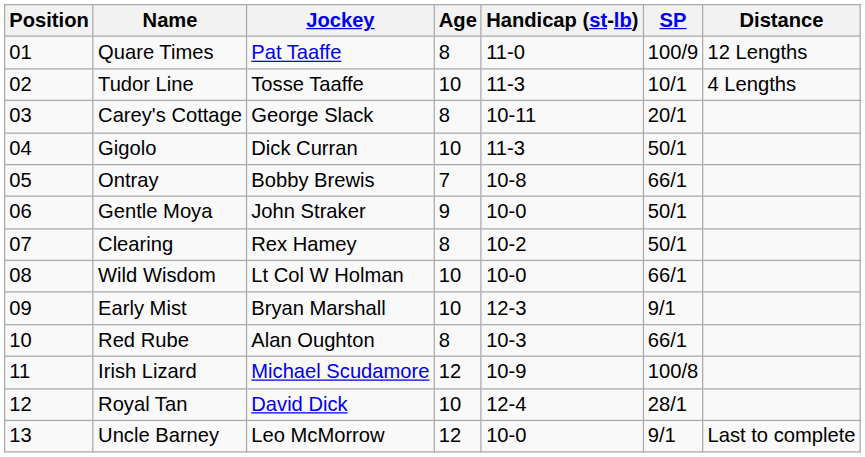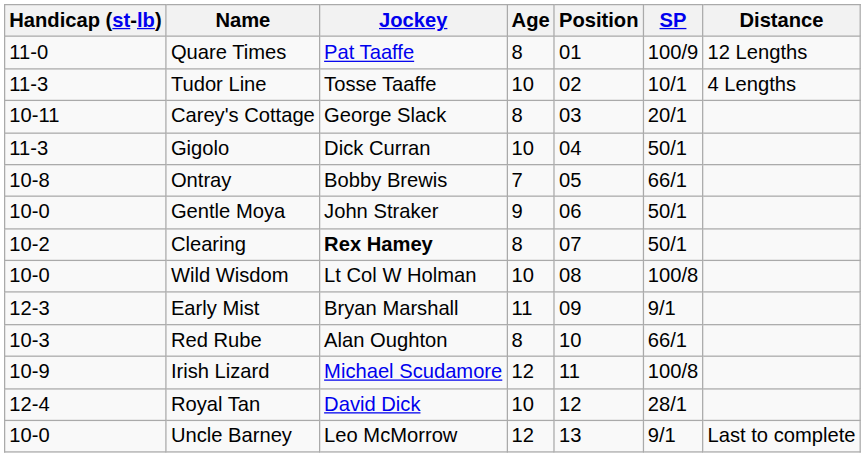columns swapped: Position <-> Handicap (st-lb)
Clearing | Jockey: normal -> bold
Wild Wisdom | SP: 66/1 -> 100/8
Early Mist | Age: 10 -> 11
